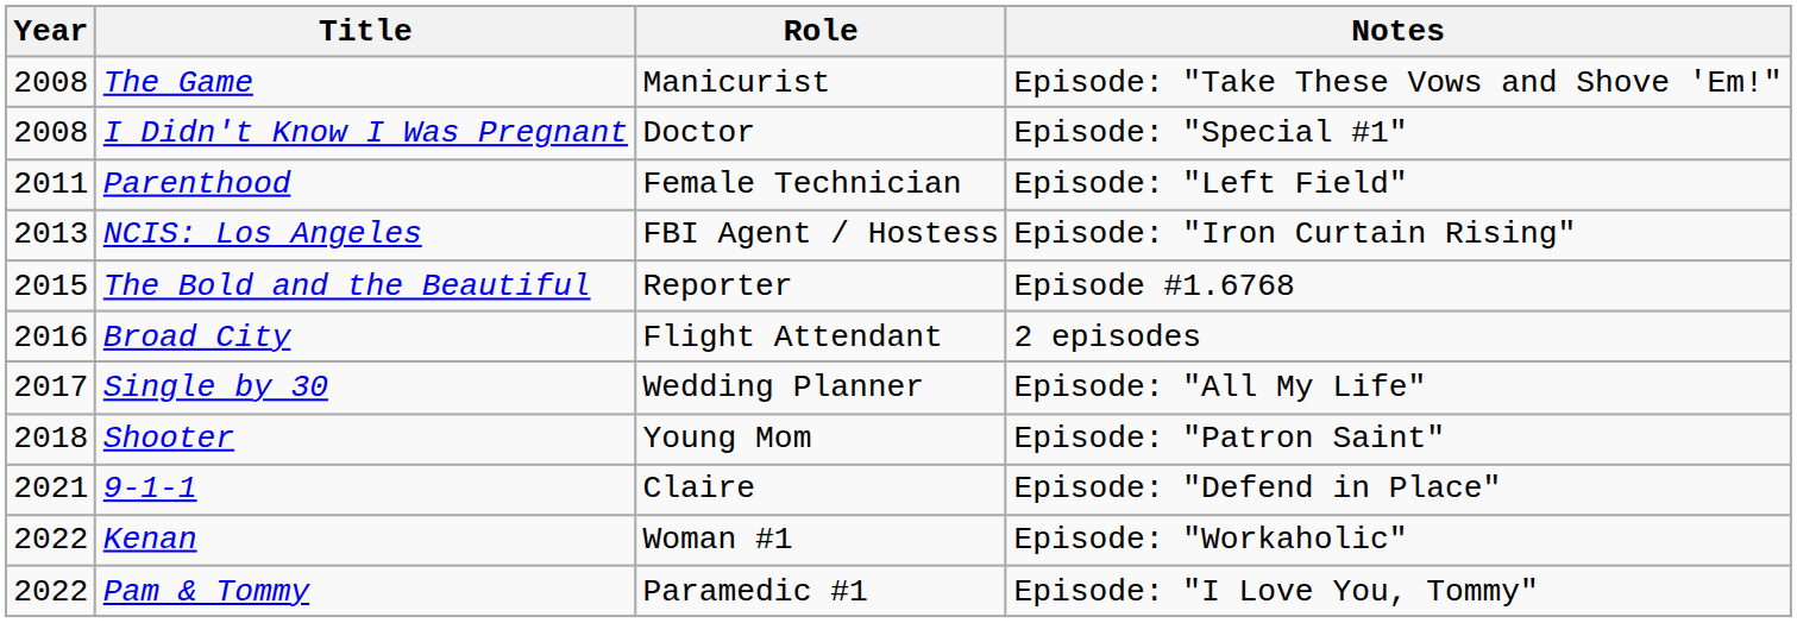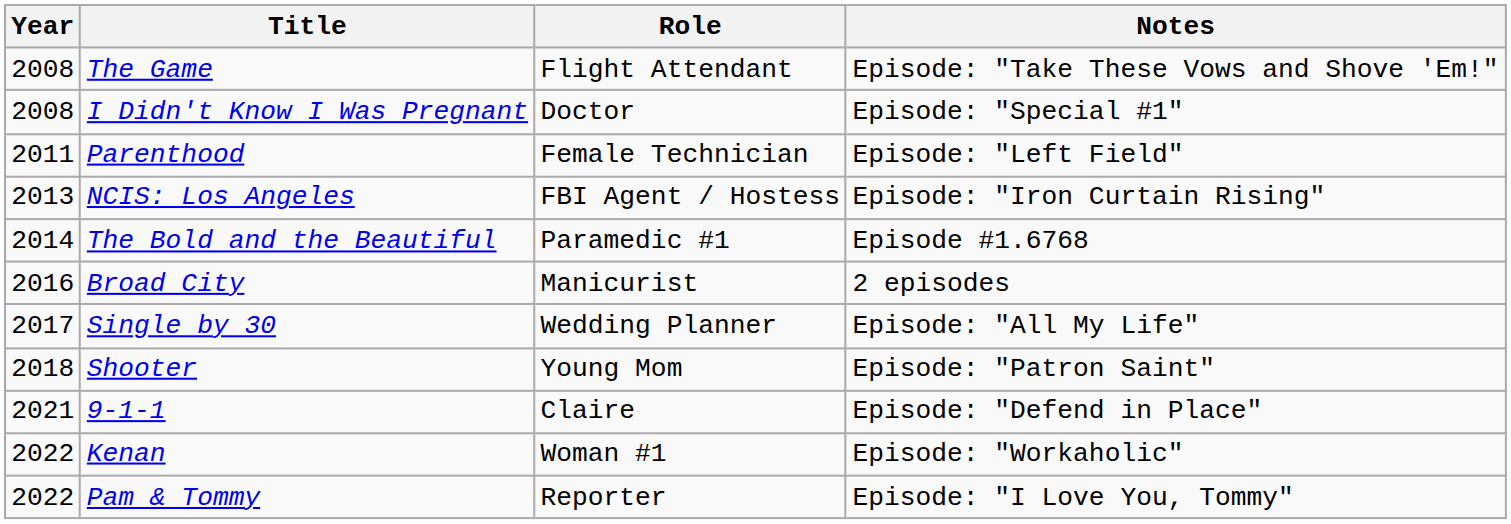The Game | Role: Manicurist -> Flight Attendant
The Bold and the Beautiful | Year: 2015 -> 2014
The Bold and the Beautiful | Role: Reporter -> Paramedic #1
Broad City | Role: Flight Attendant -> Manicurist
Pam & Tommy | Role: Paramedic #1 -> Reporter
